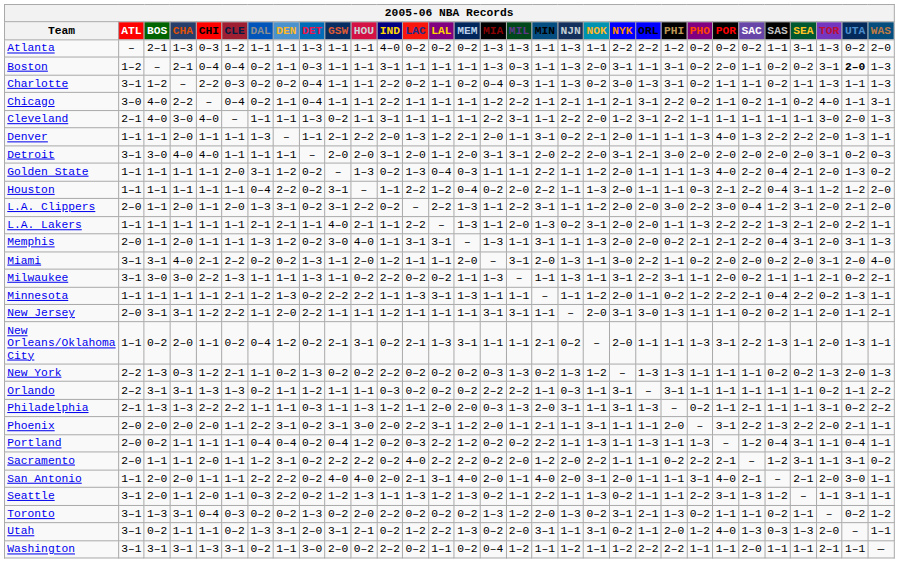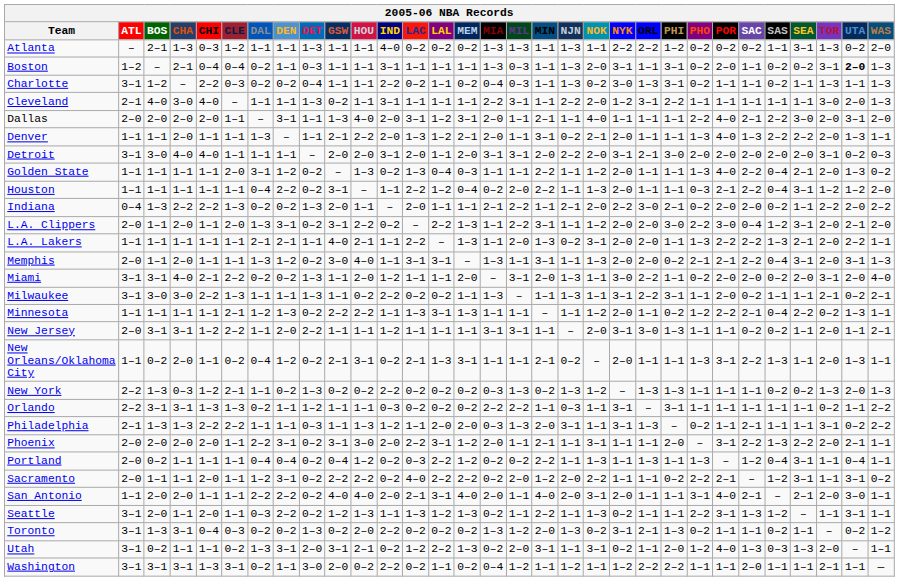- row: Chicago | 3–0 | 4–0 | 2–2 | – | 0–4 | 0–2 | 1–1 | 0–4 | 1–1 | 1–1 | 2–2 | 1–1 | 1–1 | 1–1 | 1–2 | 2–2 | 1–1 | 2–1 | 1–1 | 2–1 | 3–1 | 2–2 | 0–2 | 1–1 | 0–2 | 1–1 | 0–2 | 4–0 | 1–1 | 3–1
+ row: Dallas | 2–0 | 2–0 | 2–0 | 2–0 | 1–1 | – | 3–1 | 1–1 | 1–3 | 4–0 | 2–0 | 3–1 | 1–2 | 3–1 | 2–0 | 1–1 | 2–1 | 1–1 | 4–0 | 1–1 | 1–1 | 1–1 | 2–2 | 4–0 | 2–1 | 2–2 | 3–0 | 2–0 | 3–1 | 2–0
+ row: Indiana | 0–4 | 1–3 | 2–2 | 2–2 | 1–3 | 0–2 | 0–2 | 1–3 | 2–0 | 1–1 | – | 2–0 | 1–1 | 1–1 | 2–1 | 2–2 | 1–1 | 2–1 | 2–0 | 2–2 | 3–0 | 2–1 | 0–2 | 2–0 | 2–0 | 0–2 | 1–1 | 2–2 | 2–0 | 2–2
